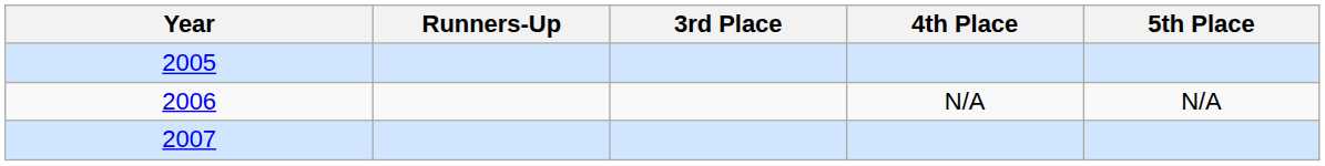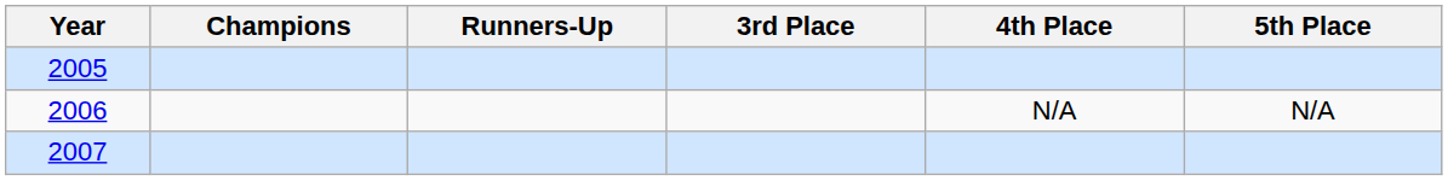+ column: Champions
